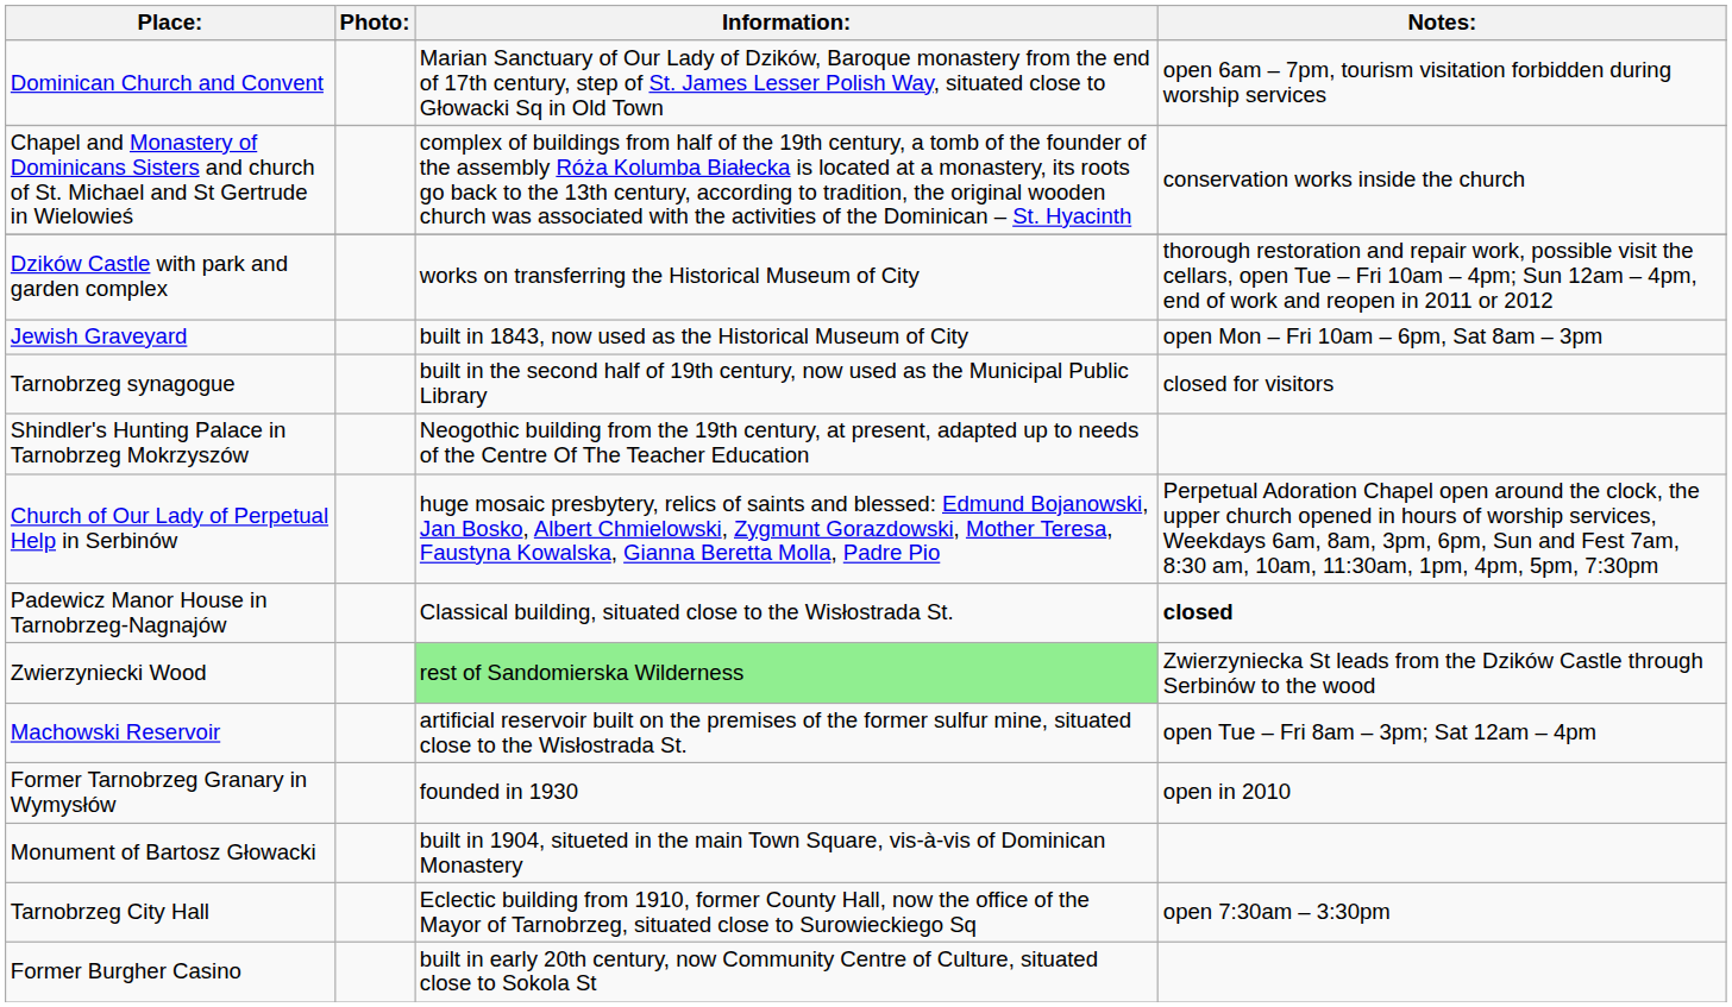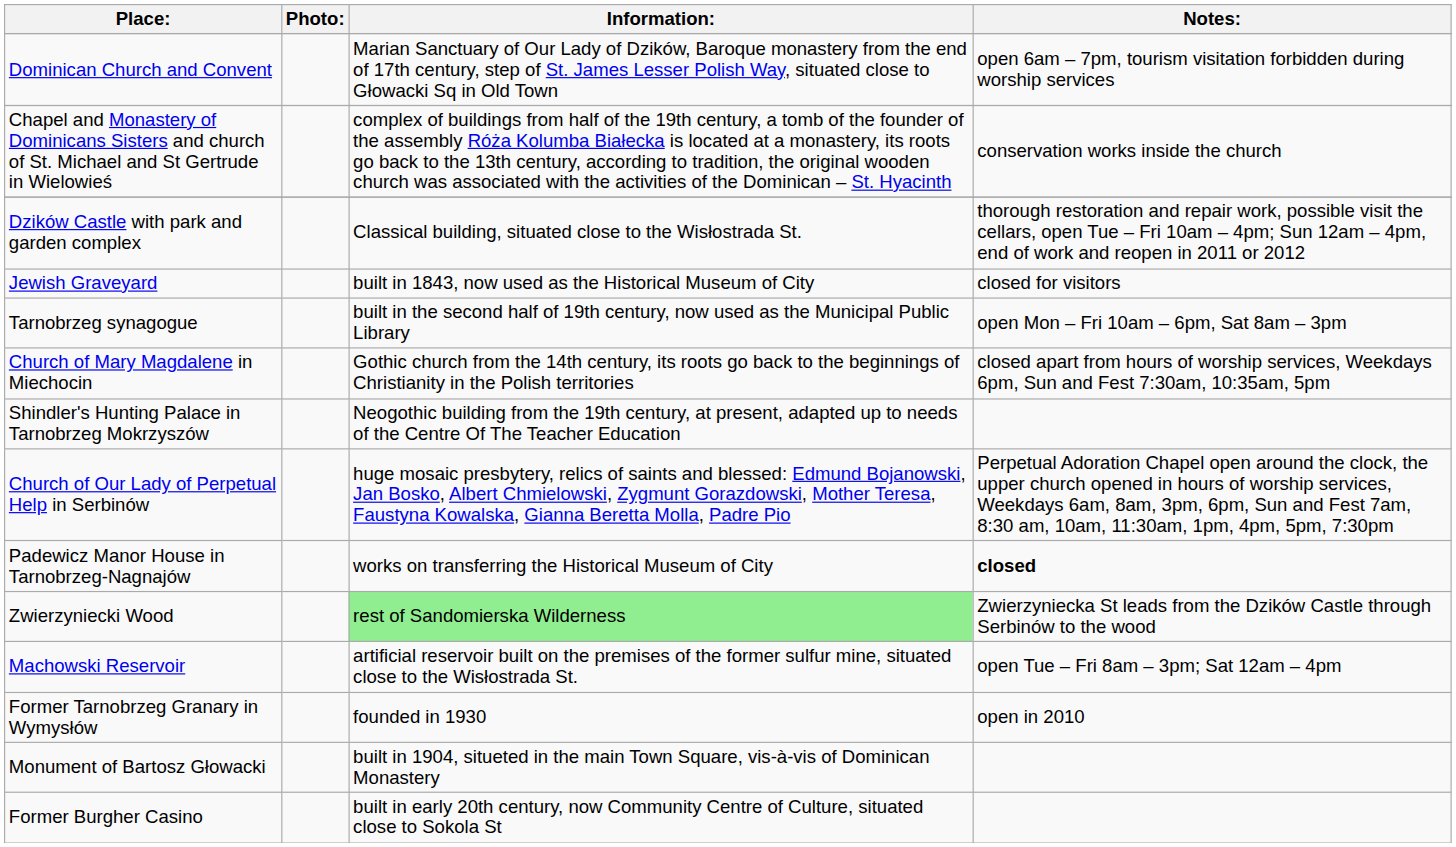Dzików Castle with park and garden complex | Information:: works on transferring the Historical Museum of City -> Classical building, situated close to the Wisłostrada St.
Jewish Graveyard | Notes:: open Mon – Fri 10am – 6pm, Sat 8am – 3pm -> closed for visitors
Tarnobrzeg synagogue | Notes:: closed for visitors -> open Mon – Fri 10am – 6pm, Sat 8am – 3pm
+ row: Church of Mary Magdalene in Miechocin | Gothic church from the 14th century, its roots go back to the beginnings of Christianity in the Polish territories | closed apart from hours of worship services, Weekdays 6pm, Sun and Fest 7:30am, 10:35am, 5pm
Padewicz Manor House in Tarnobrzeg-Nagnajów | Information:: Classical building, situated close to the Wisłostrada St. -> works on transferring the Historical Museum of City
- row: Tarnobrzeg City Hall | Eclectic building from 1910, former County Hall, now the office of the Mayor of Tarnobrzeg, situated close to Surowieckiego Sq | open 7:30am – 3:30pm
